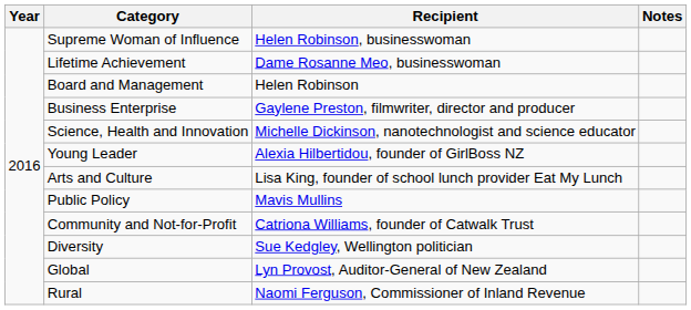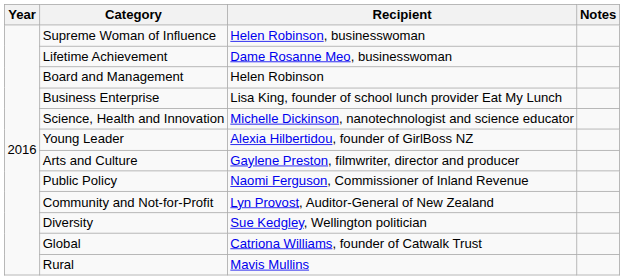Business Enterprise | Recipient: Gaylene Preston, filmwriter, director and producer -> Lisa King, founder of school lunch provider Eat My Lunch
Arts and Culture | Recipient: Lisa King, founder of school lunch provider Eat My Lunch -> Gaylene Preston, filmwriter, director and producer
Public Policy | Recipient: Mavis Mullins -> Naomi Ferguson, Commissioner of Inland Revenue
Community and Not-for-Profit | Recipient: Catriona Williams, founder of Catwalk Trust -> Lyn Provost, Auditor-General of New Zealand
Global | Recipient: Lyn Provost, Auditor-General of New Zealand -> Catriona Williams, founder of Catwalk Trust
Rural | Recipient: Naomi Ferguson, Commissioner of Inland Revenue -> Mavis Mullins
